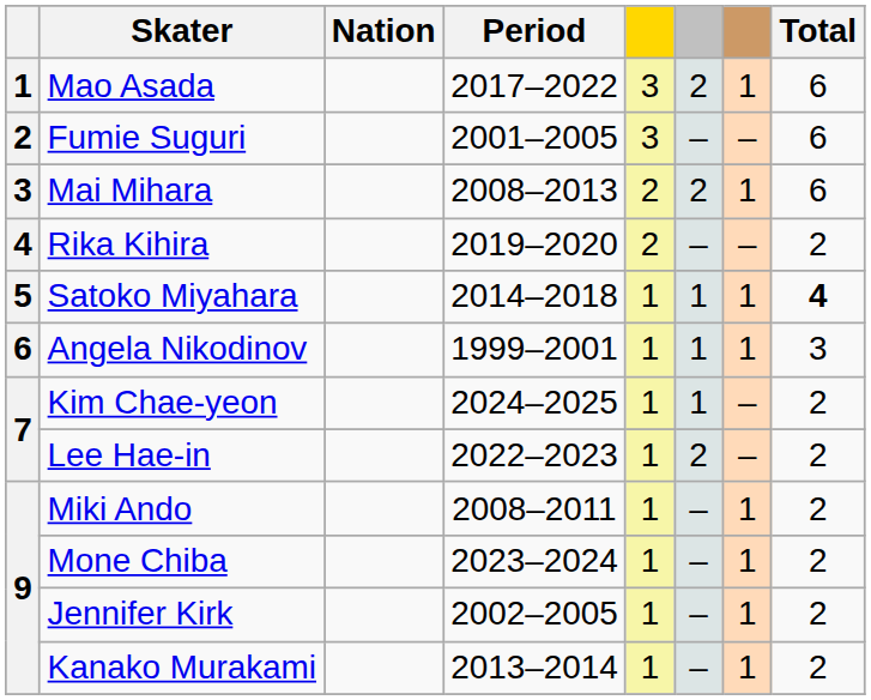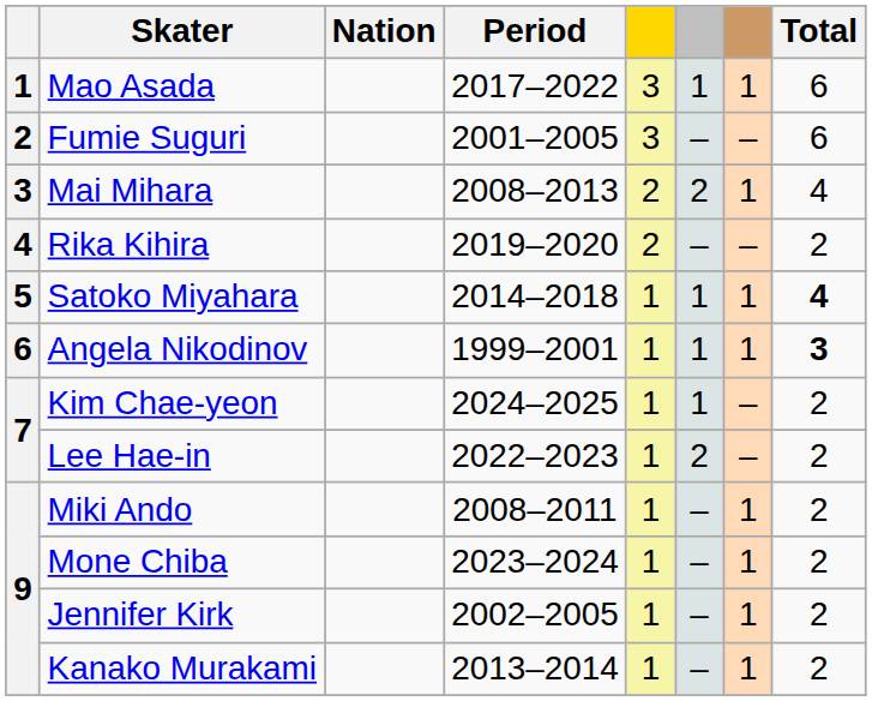Mao Asada | column 6: 2 -> 1
Mai Mihara | Total: 6 -> 4
Angela Nikodinov | Total: normal -> bold
